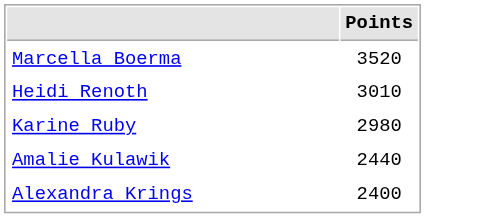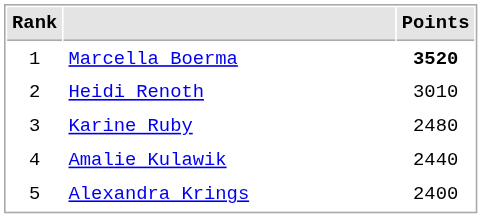+ column: Rank | 1 | 2 | 3 | 4 | 5
Marcella Boerma | Points: normal -> bold
Karine Ruby | Points: 2980 -> 2480
